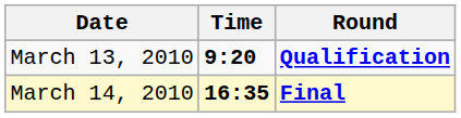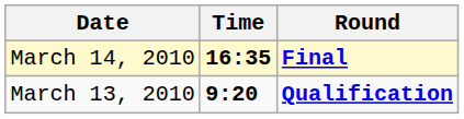rows swapped: March 13, 2010 <-> March 14, 2010
